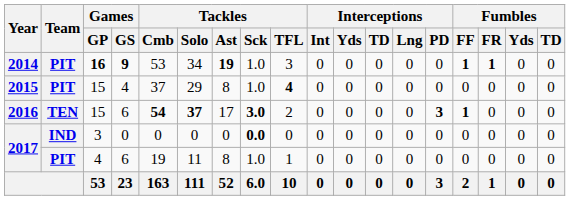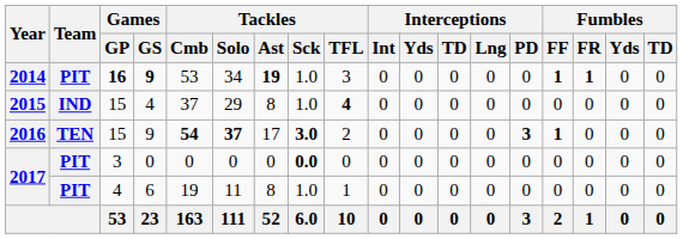2015 | Team: PIT -> IND
2016 | Games / GS: 6 -> 9
2017 / 3 | Team: IND -> PIT
